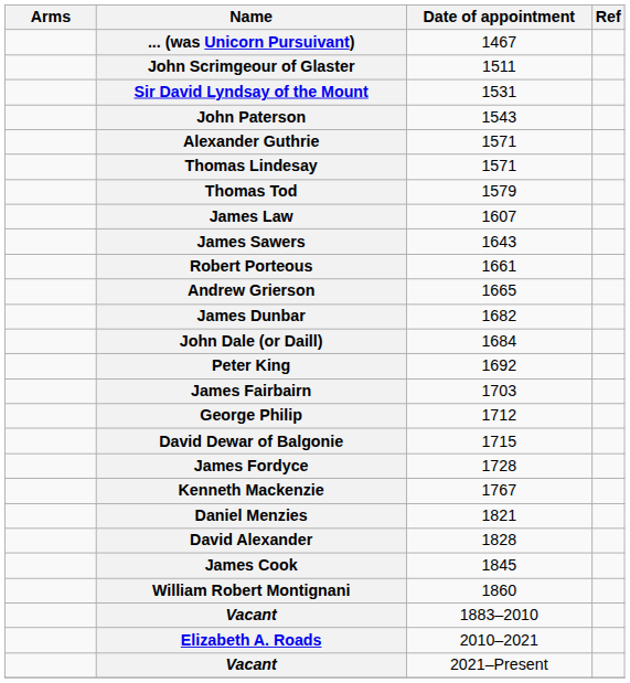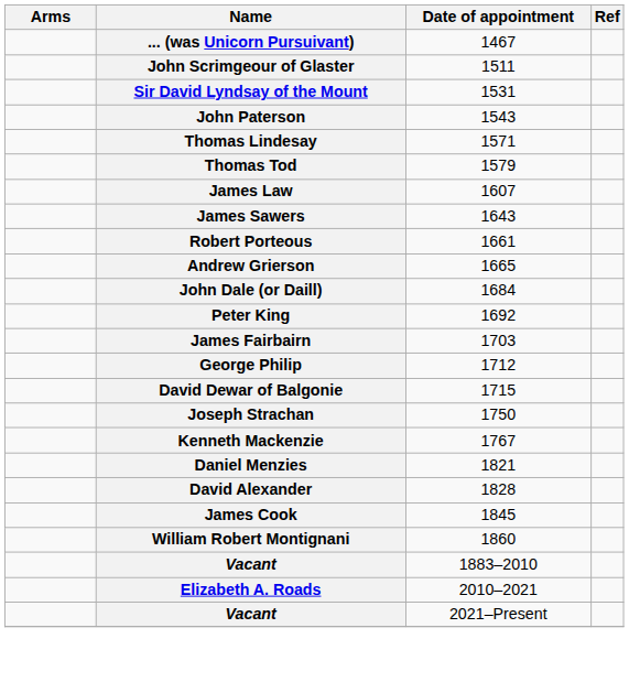- row: Alexander Guthrie | 1571
- row: James Dunbar | 1682
- row: James Fordyce | 1728
+ row: Joseph Strachan | 1750
